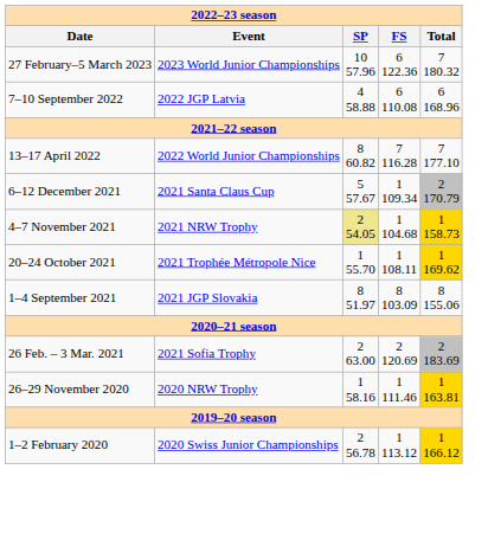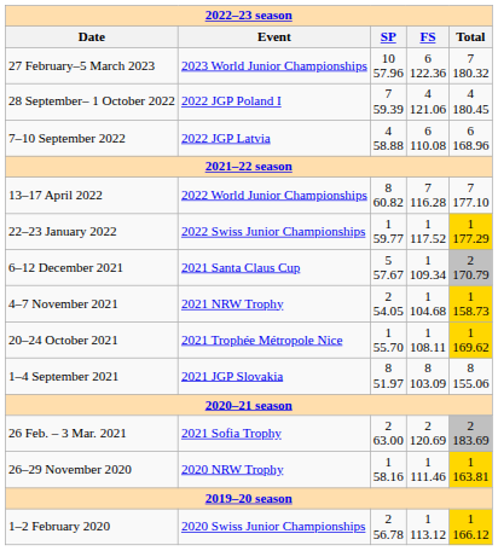+ row: 28 September– 1 October 2022 | 2022 JGP Poland I | 7 59.39 | 4 121.06 | 4 180.45
+ row: 22–23 January 2022 | 2022 Swiss Junior Championships | 1 59.77 | 1 117.52 | 1 177.29
4–7 November 2021 | SP: khaki background -> no background
